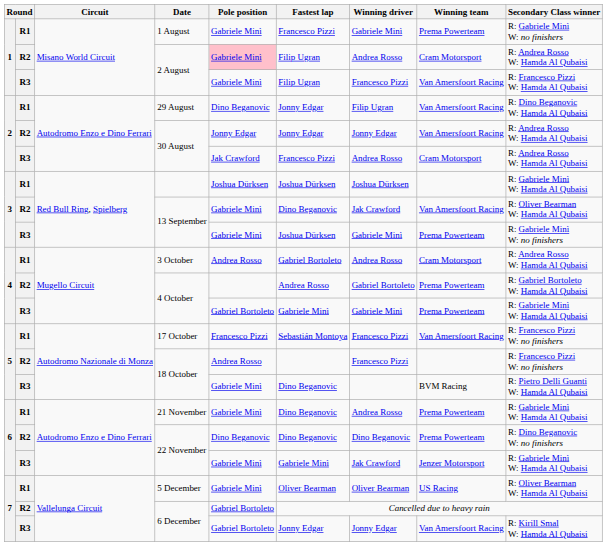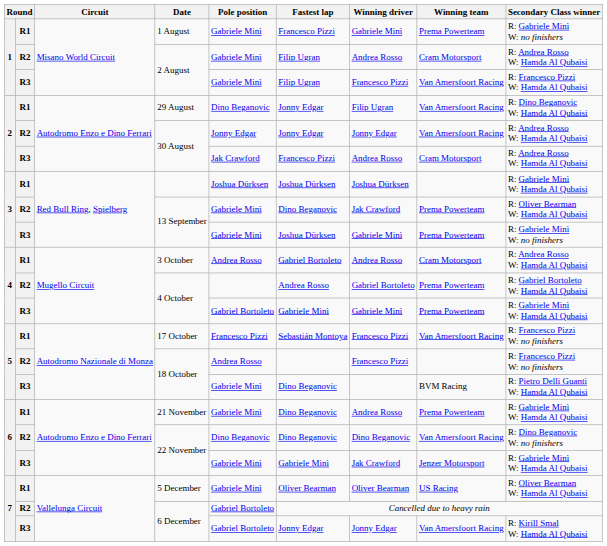R2 / 2 August | Pole position: pink background -> no background
R2 / 13 September | Winning team: Van Amersfoort Racing -> Prema Powerteam
R2 / 22 November | Winning team: Prema Powerteam -> Van Amersfoort Racing
